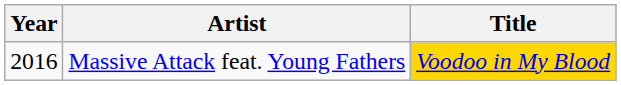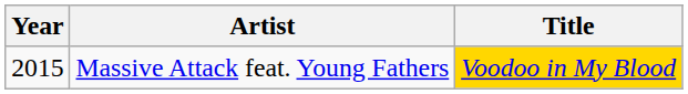Massive Attack feat. Young Fathers | Year: 2016 -> 2015
